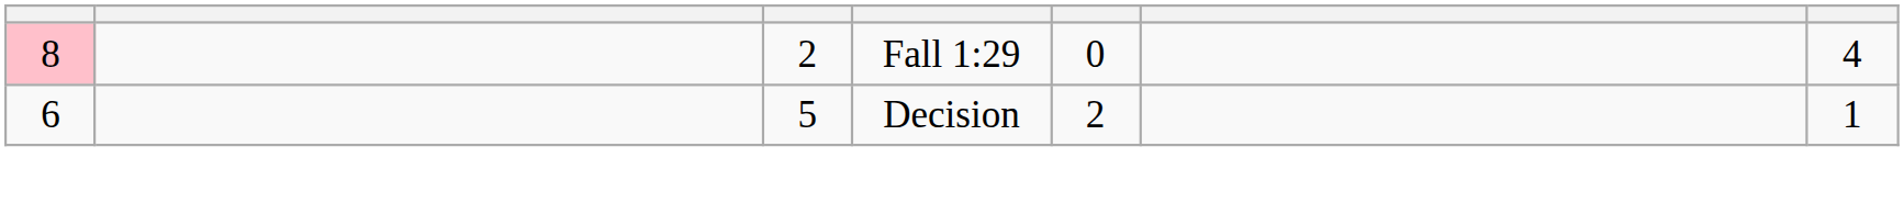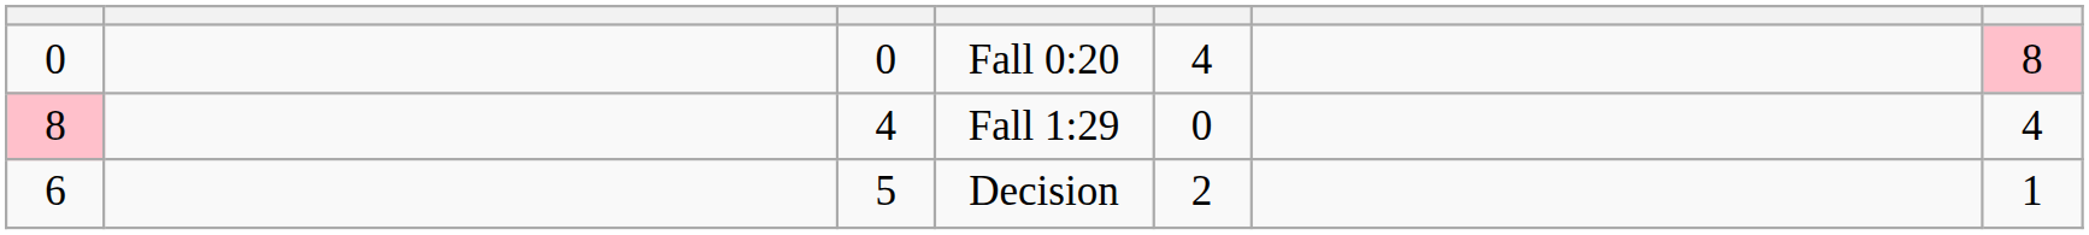+ row: 0 | 0 | Fall 0:20 | 4 | 8
Fall 1:29 | column 3: 2 -> 4
